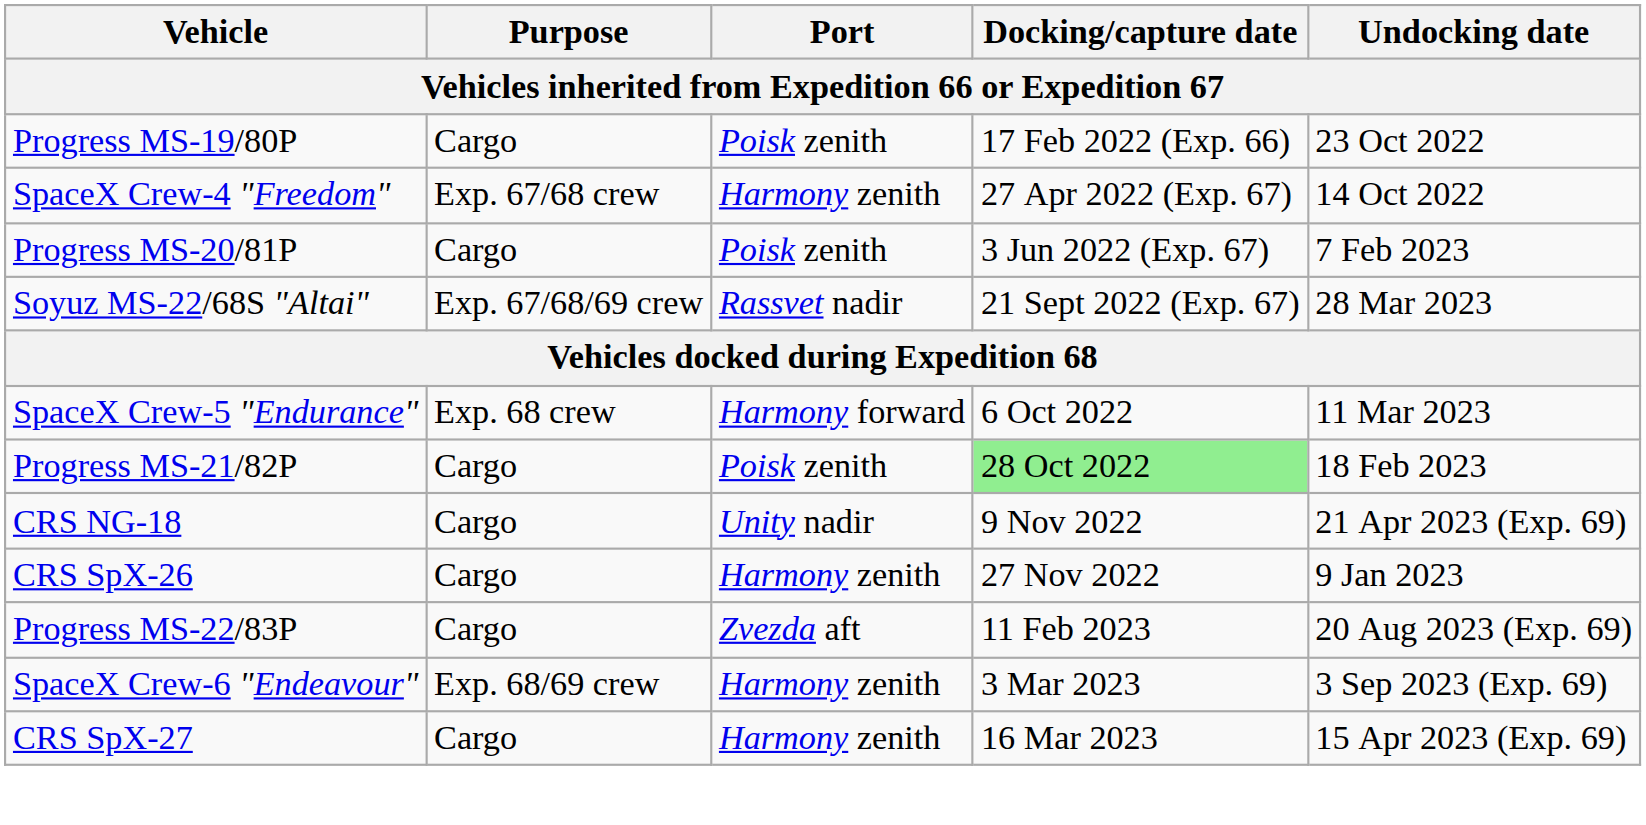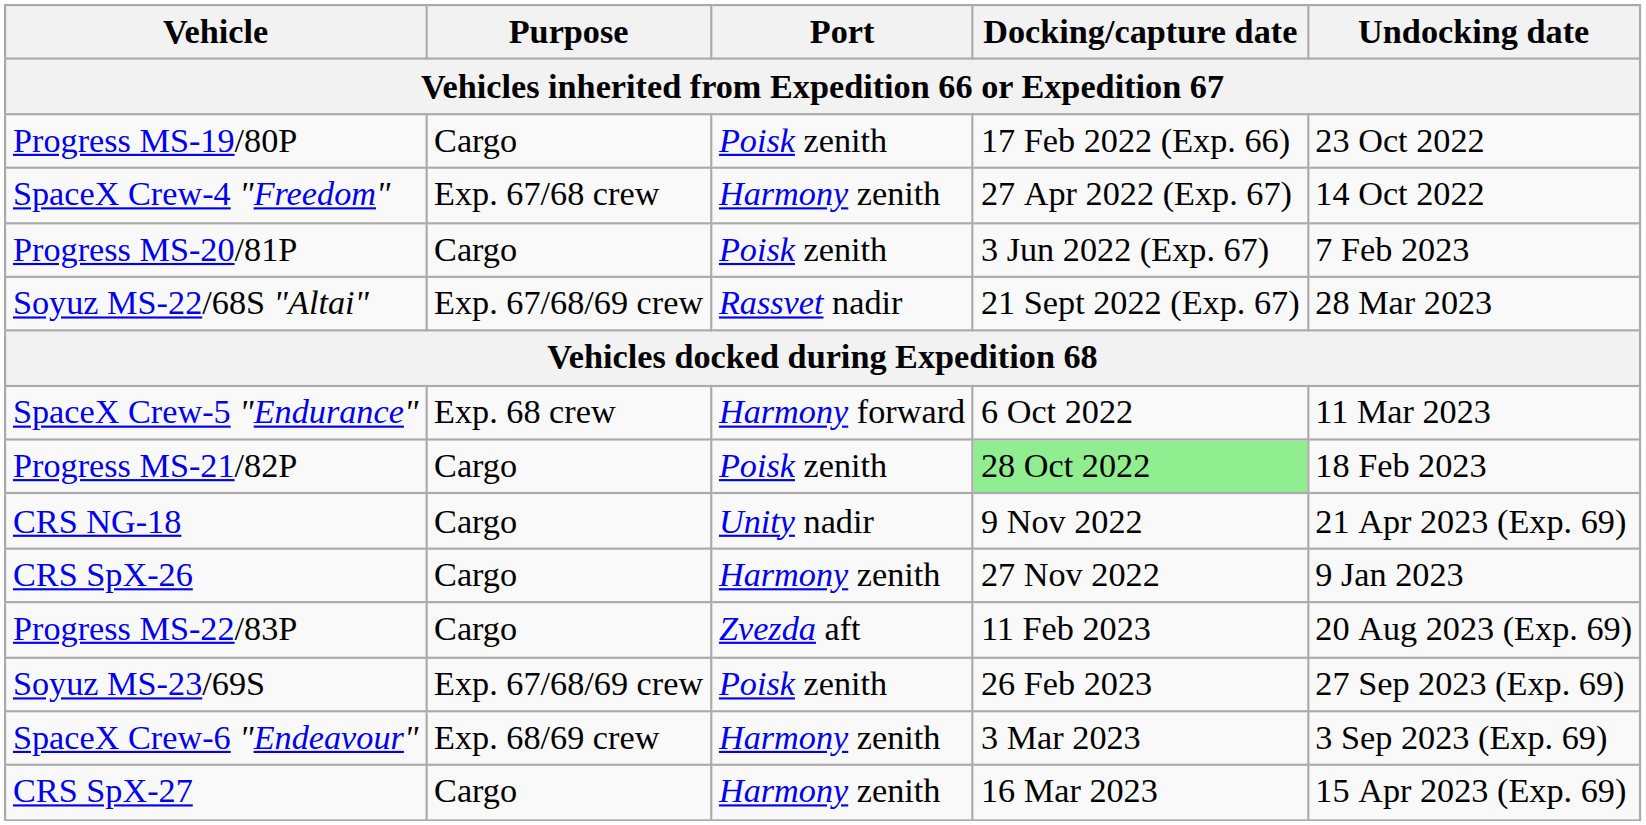+ row: Soyuz MS-23/69S | Exp. 67/68/69 crew | Poisk zenith | 26 Feb 2023 | 27 Sep 2023 (Exp. 69)
